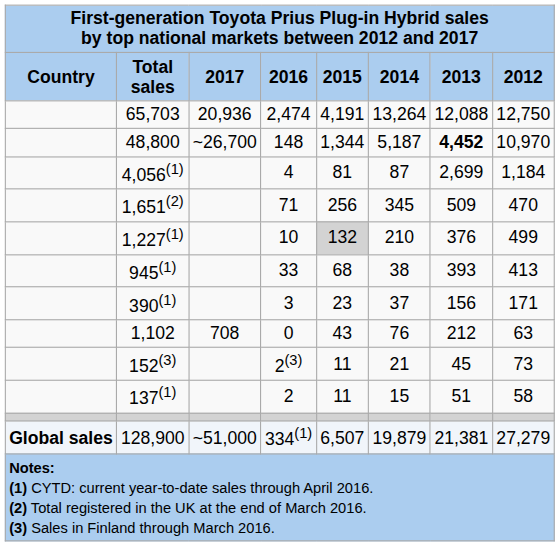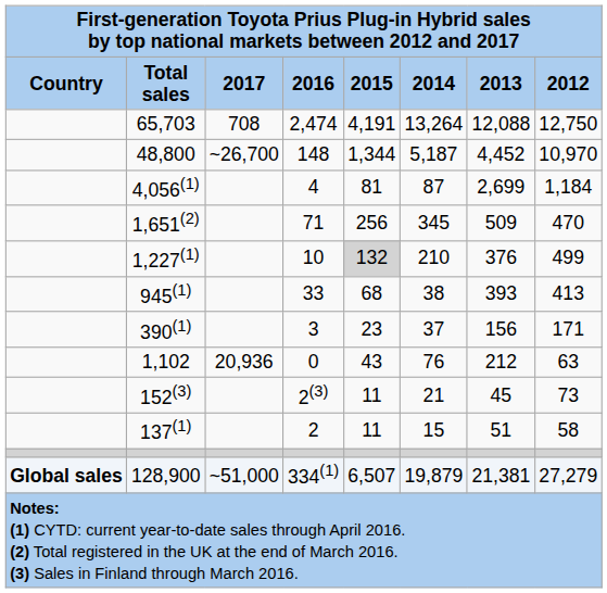65,703 | 2017: 20,936 -> 708
48,800 | 2013: bold -> normal
1,102 | 2017: 708 -> 20,936
